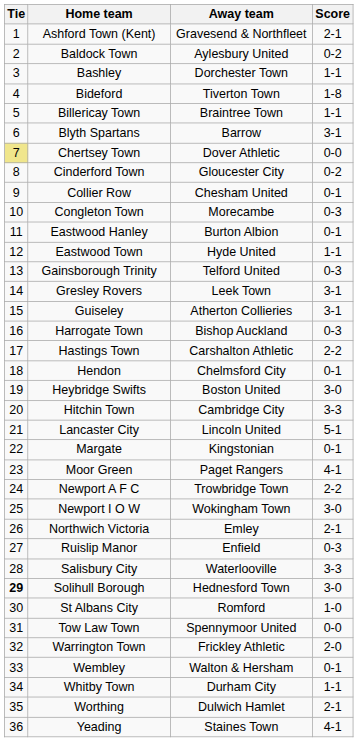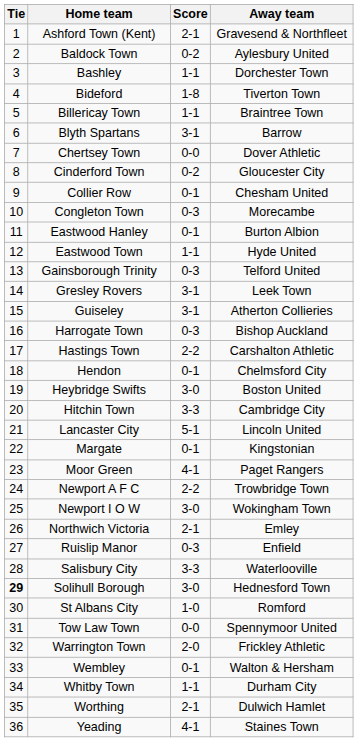columns swapped: Score <-> Away team
Chertsey Town | Tie: khaki background -> no background
